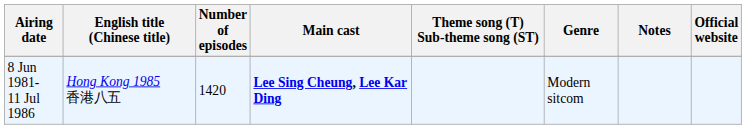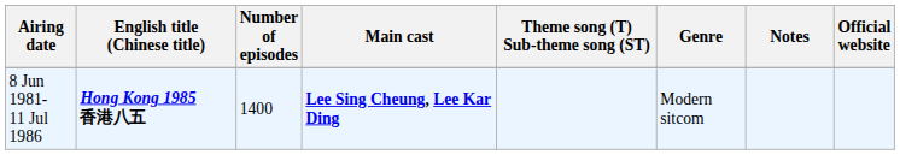8 Jun 1981- 11 Jul 1986 | English title (Chinese title): normal -> bold
8 Jun 1981- 11 Jul 1986 | Number of episodes: 1420 -> 1400
